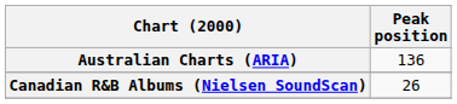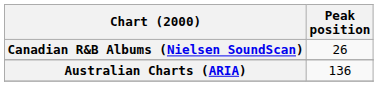rows swapped: Australian Charts (ARIA) <-> Canadian R&B Albums (Nielsen SoundScan)
